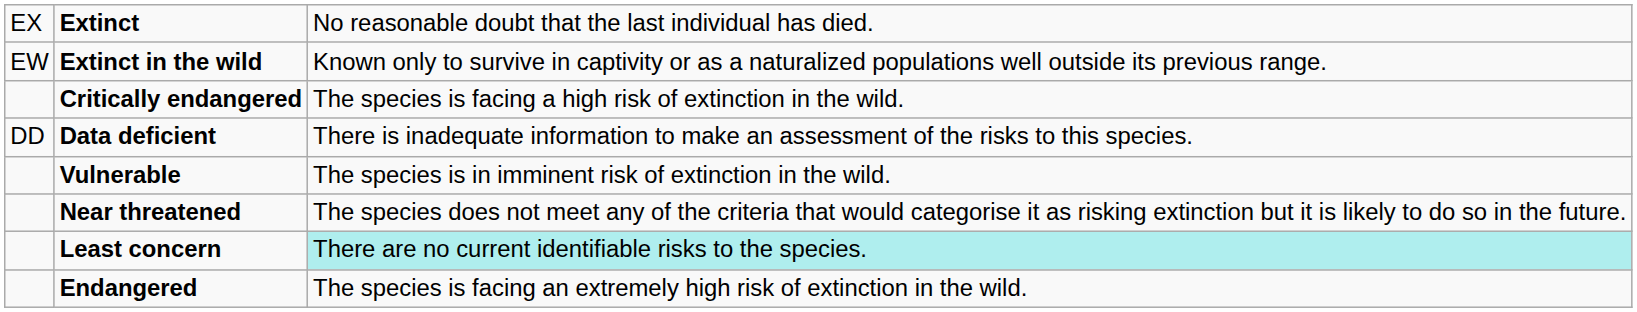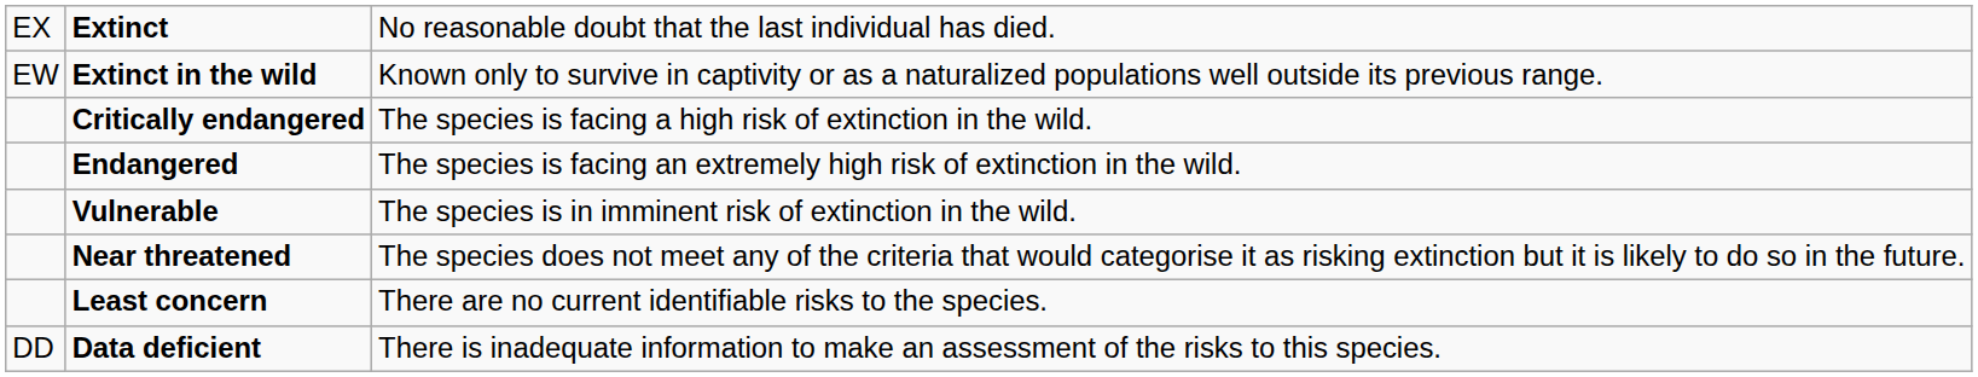rows swapped: Endangered <-> Data deficient
Least concern | column 3: paleturquoise background -> no background
